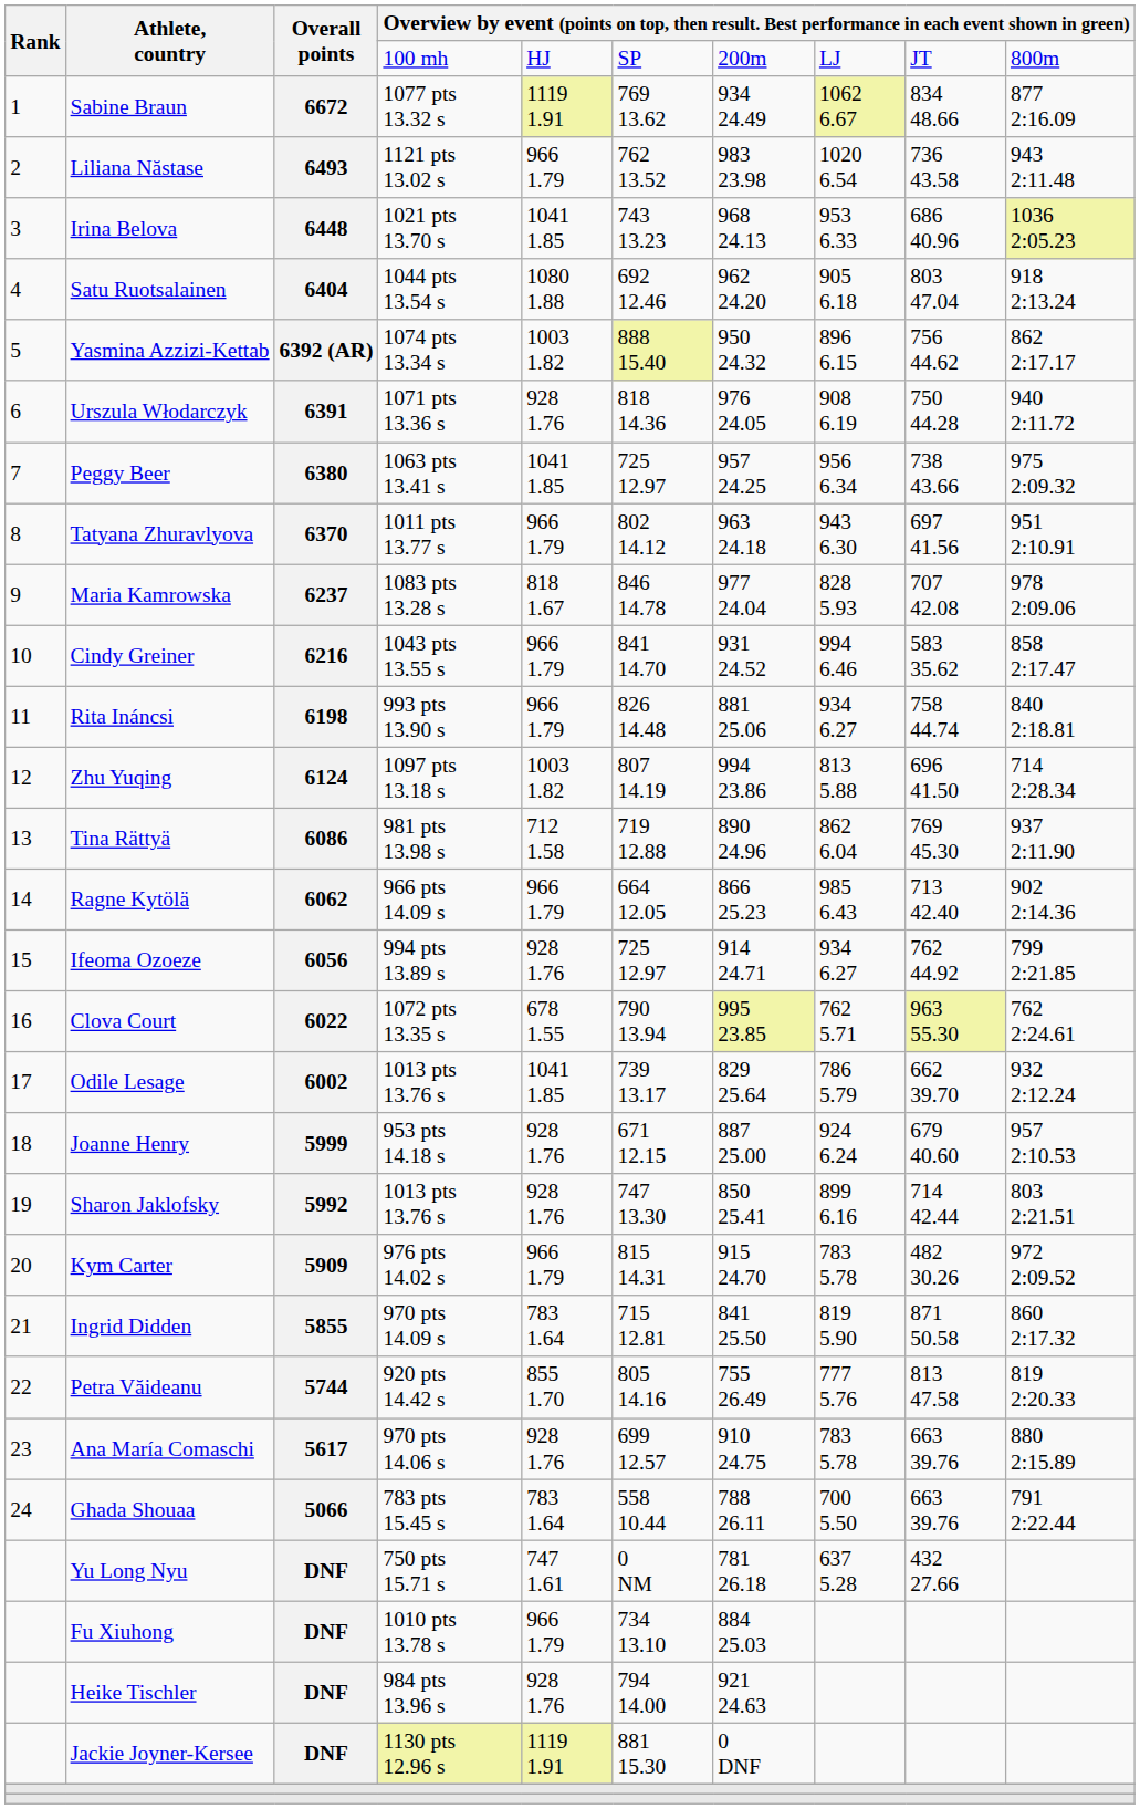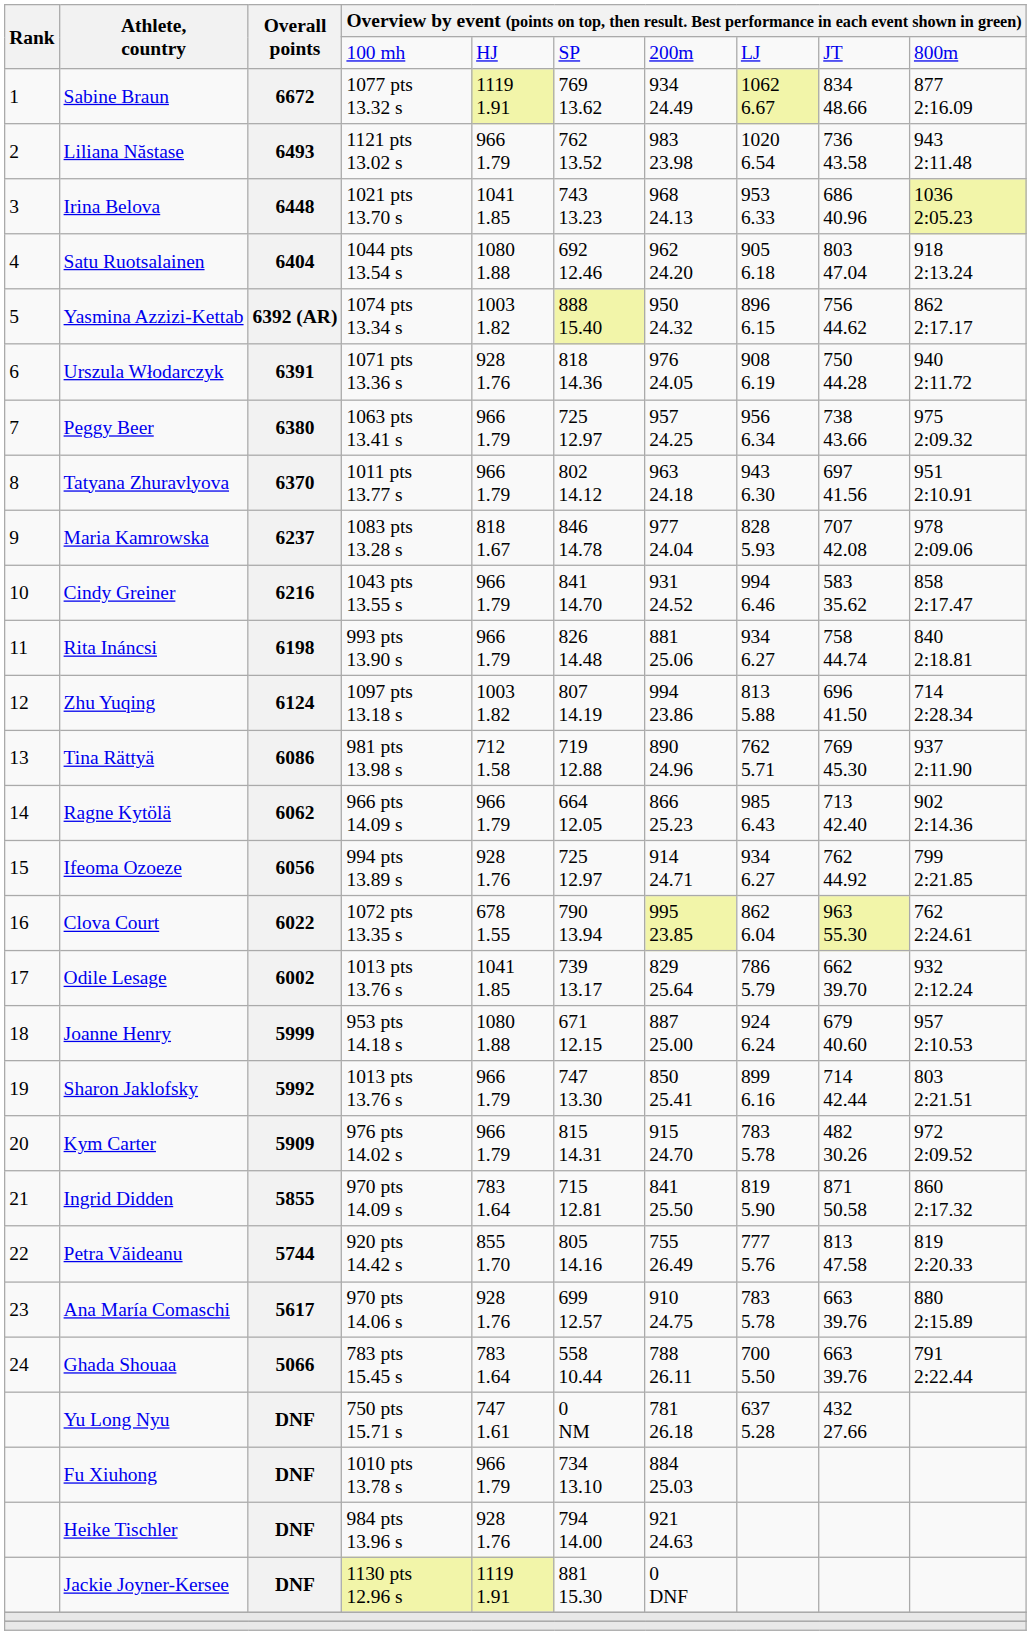Peggy Beer | column 5: 1041 1.85 -> 966 1.79
Tina Rättyä | column 8: 862 6.04 -> 762 5.71
Clova Court | column 8: 762 5.71 -> 862 6.04
Joanne Henry | column 5: 928 1.76 -> 1080 1.88
Sharon Jaklofsky | column 5: 928 1.76 -> 966 1.79
